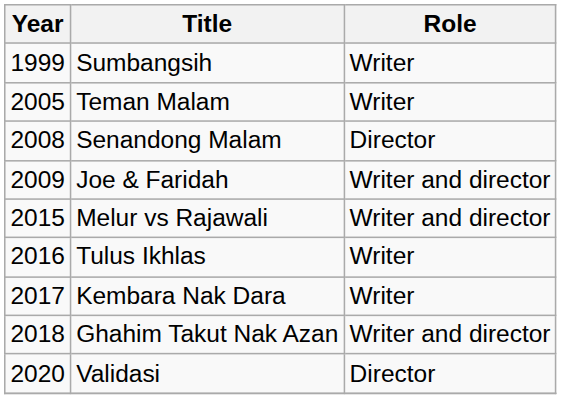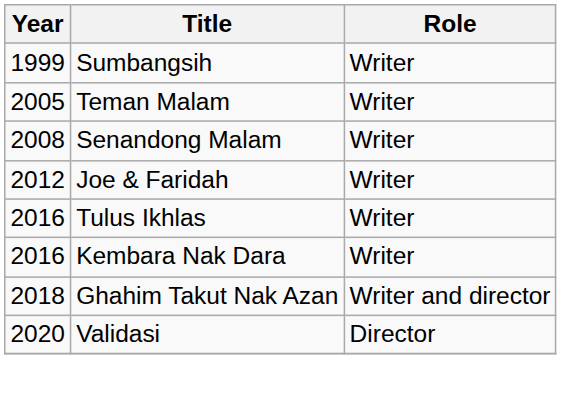Senandong Malam | Role: Director -> Writer
Joe & Faridah | Year: 2009 -> 2012
Joe & Faridah | Role: Writer and director -> Writer
- row: 2015 | Melur vs Rajawali | Writer and director
Kembara Nak Dara | Year: 2017 -> 2016
